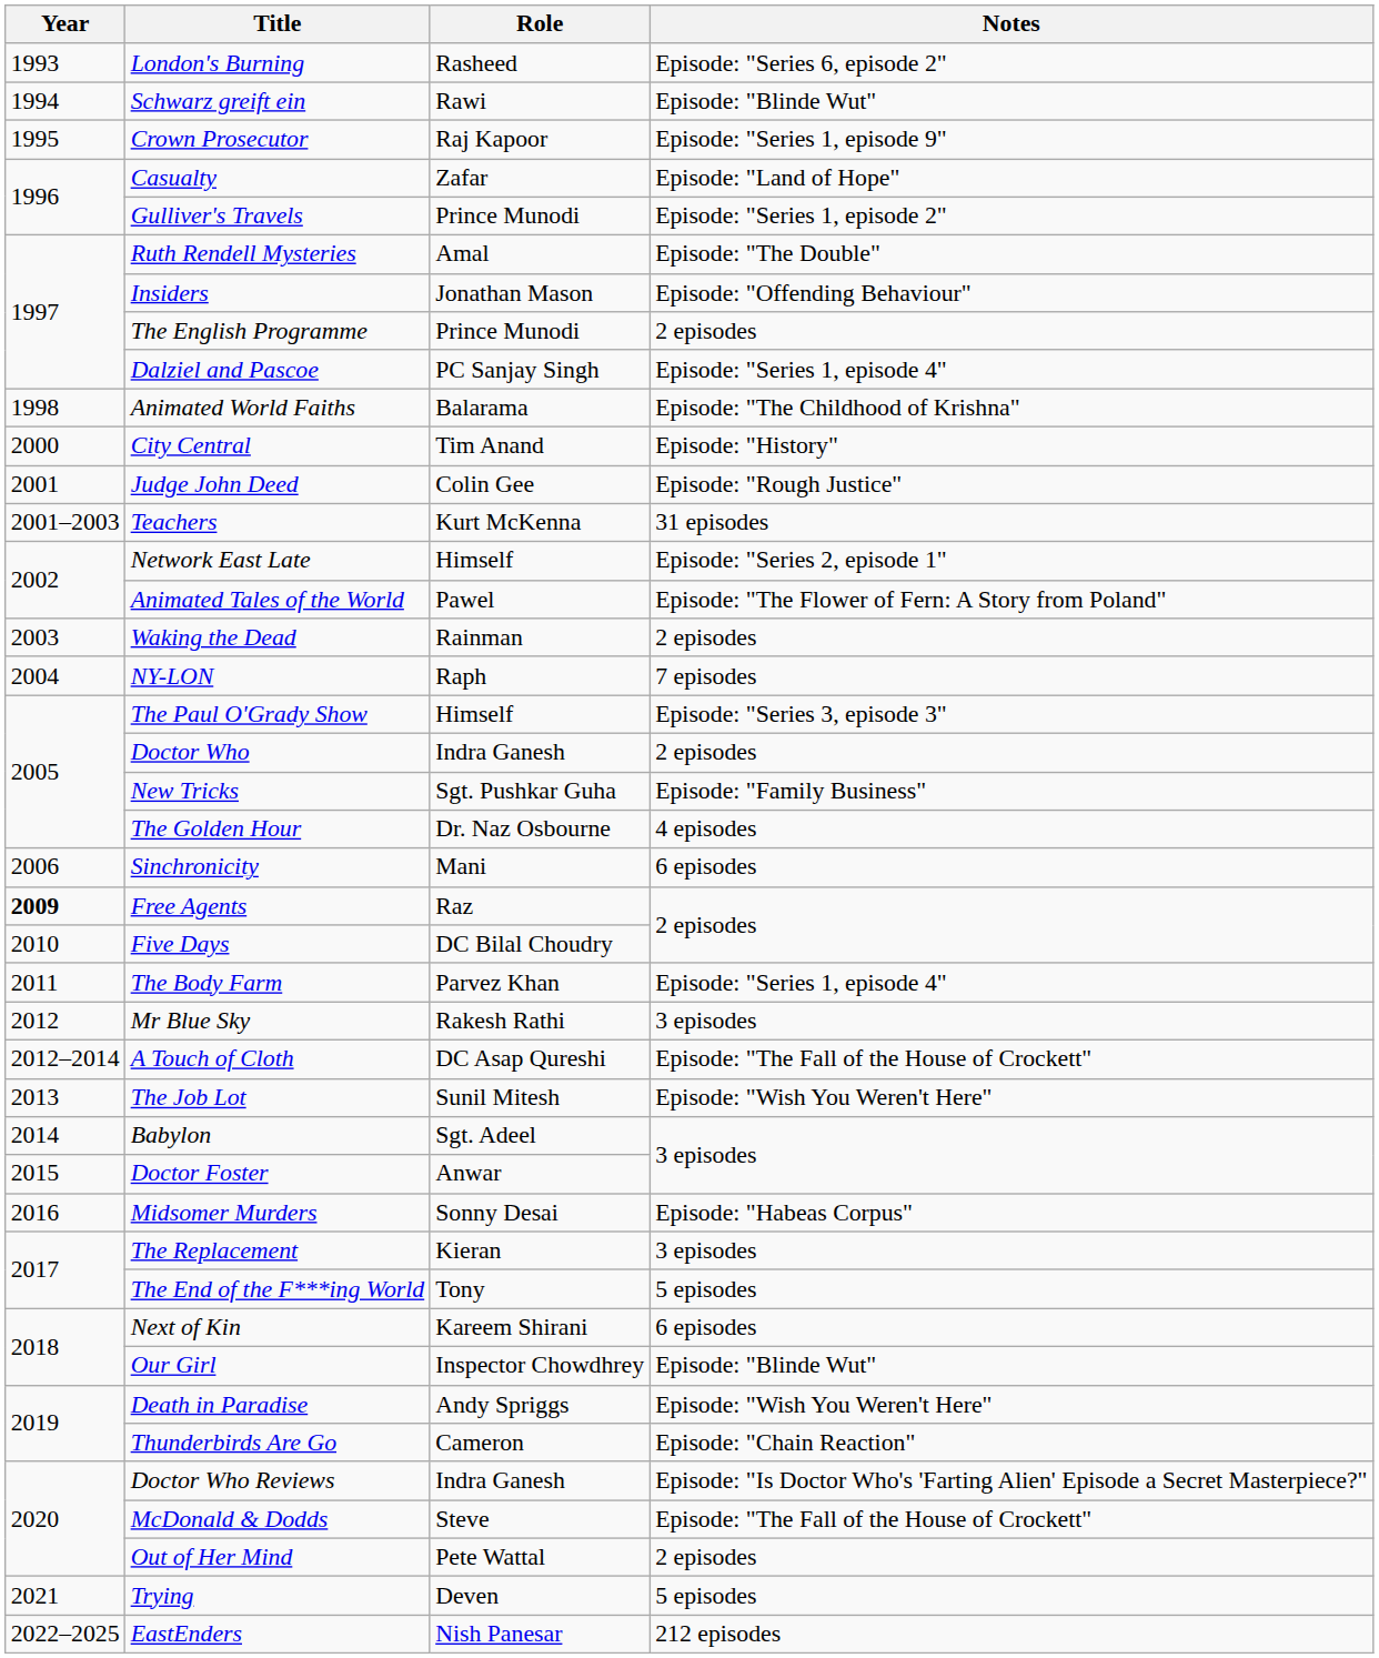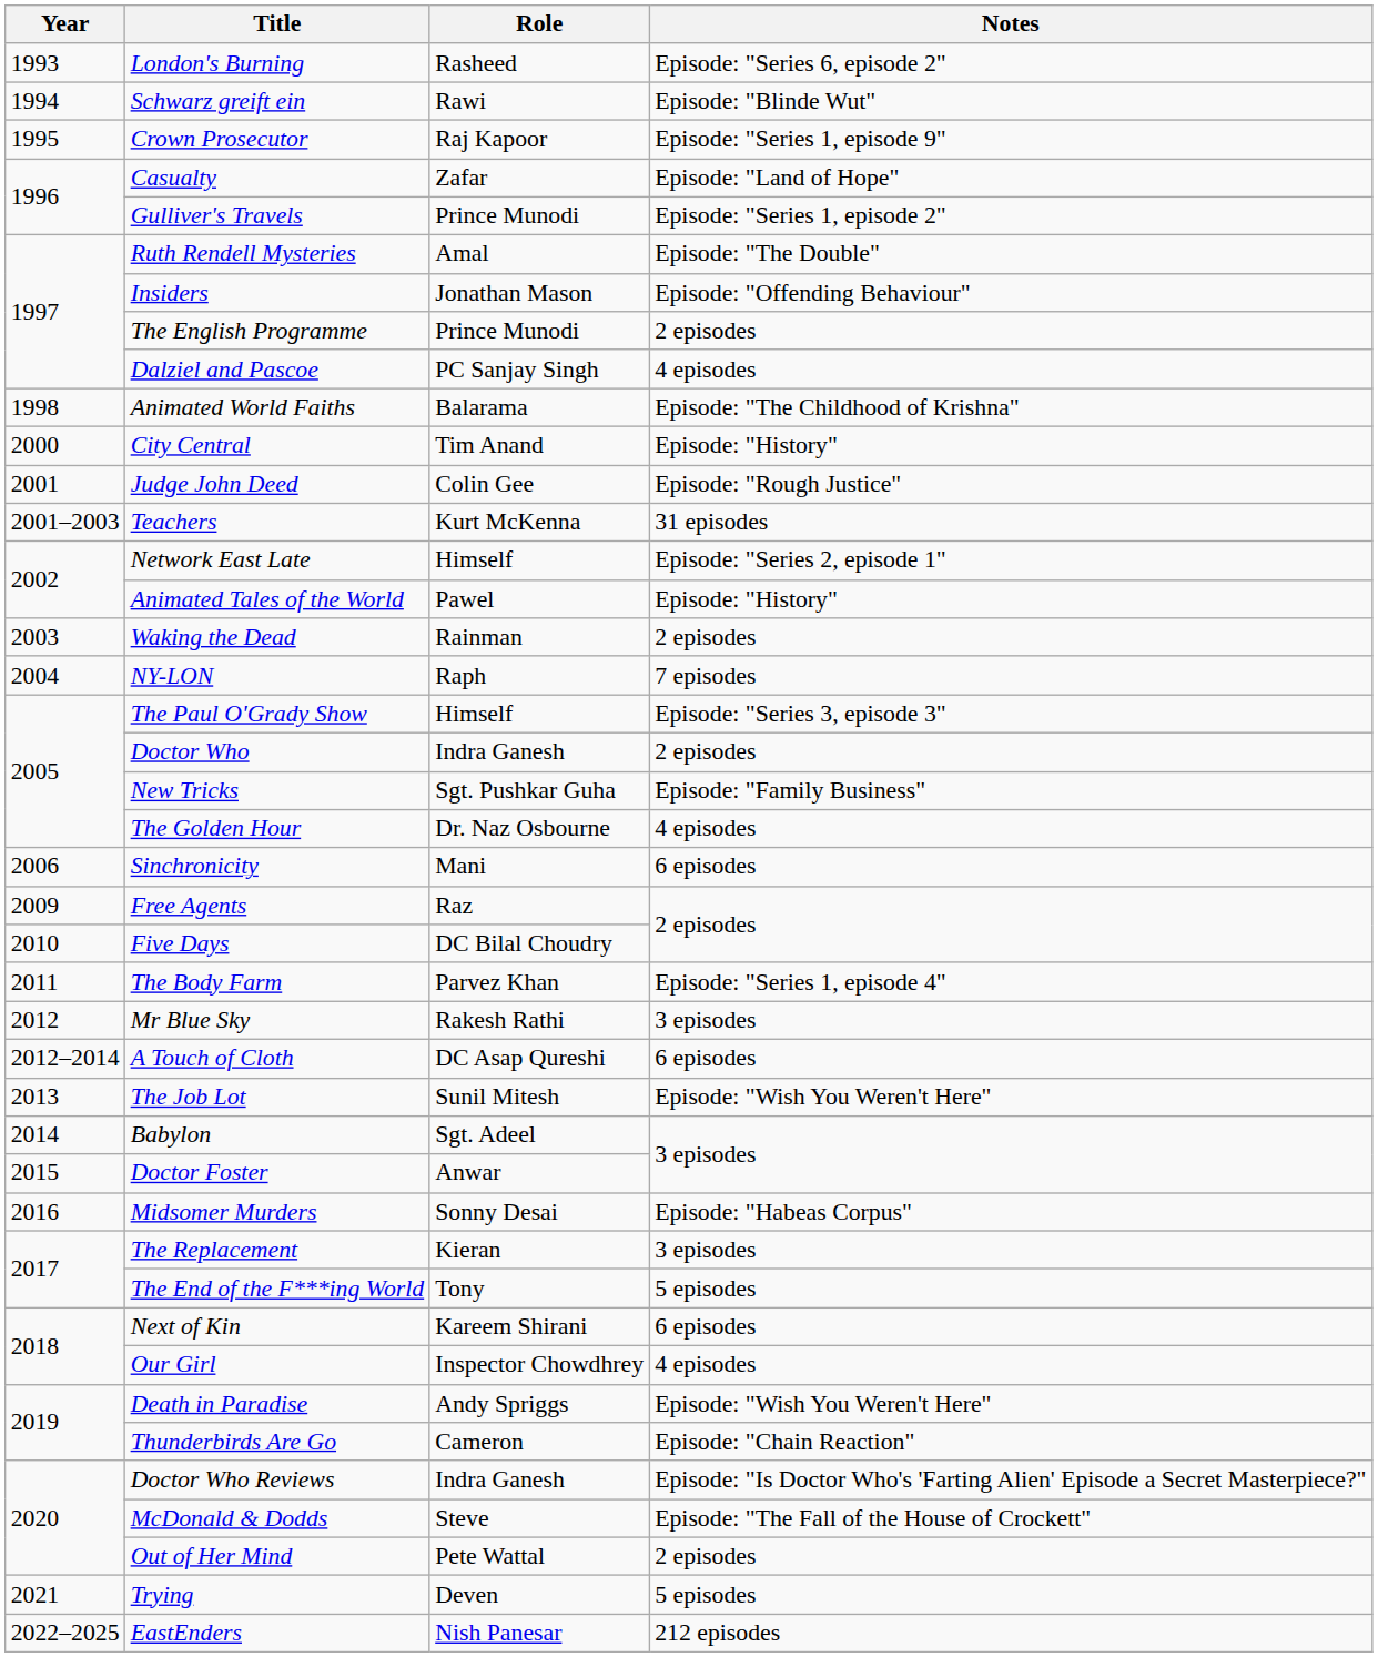Dalziel and Pascoe | Notes: Episode: "Series 1, episode 4" -> 4 episodes
Animated Tales of the World | Notes: Episode: "The Flower of Fern: A Story from Poland" -> Episode: "History"
Free Agents | Year: bold -> normal
A Touch of Cloth | Notes: Episode: "The Fall of the House of Crockett" -> 6 episodes
Our Girl | Notes: Episode: "Blinde Wut" -> 4 episodes
